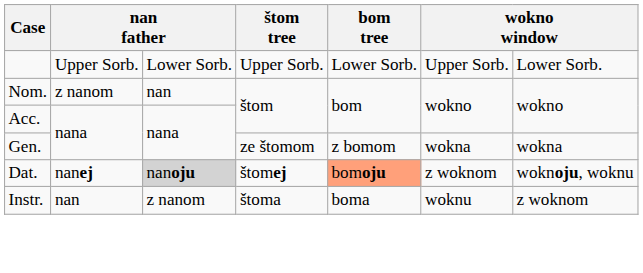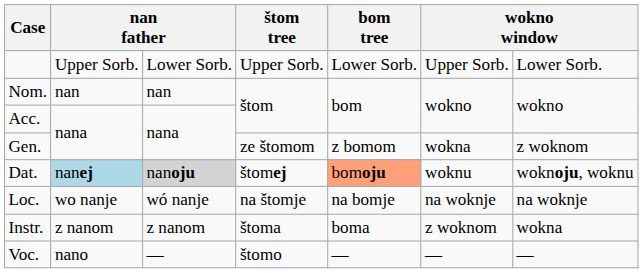Nom. | column 2: z nanom -> nan
Gen. | column 7: wokna -> z woknom
Dat. | column 2: no background -> lightblue background
Dat. | column 6: z woknom -> woknu
+ row: Loc. | wo nanje | wó nanje | na štomje | na bomje | na woknje | na woknje
Instr. | column 2: nan -> z nanom
Instr. | column 6: woknu -> z woknom
Instr. | column 7: z woknom -> wokna
+ row: Voc. | nano | — | štomo | — | — | —
